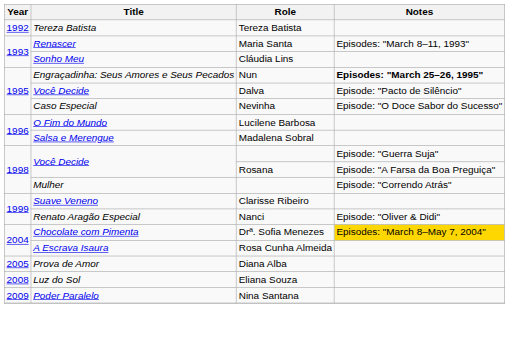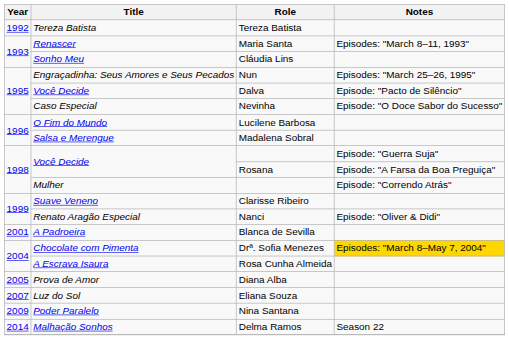Nun | Notes: bold -> normal
+ row: 2001 | A Padroeira | Blanca de Sevilla
Eliana Souza | Year: 2008 -> 2007
+ row: 2014 | Malhação Sonhos | Delma Ramos | Season 22
